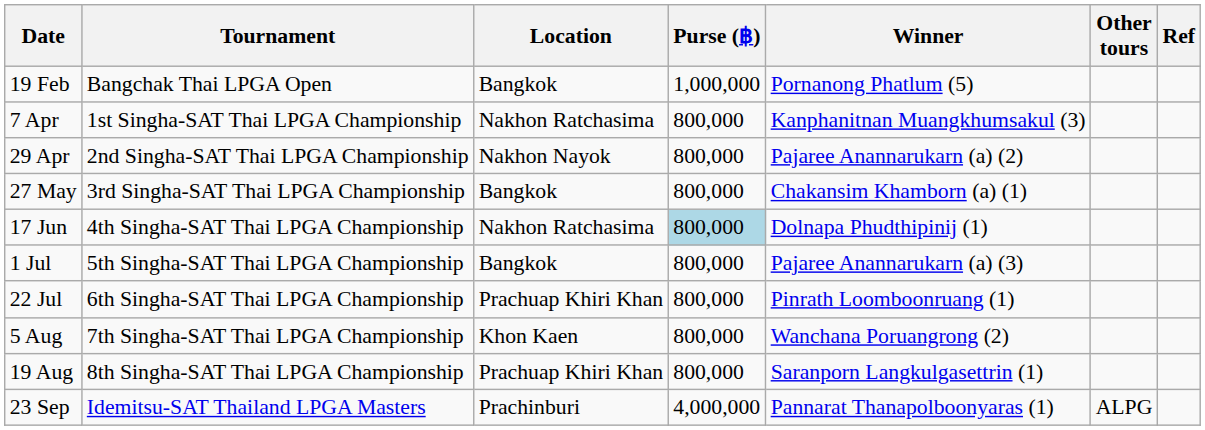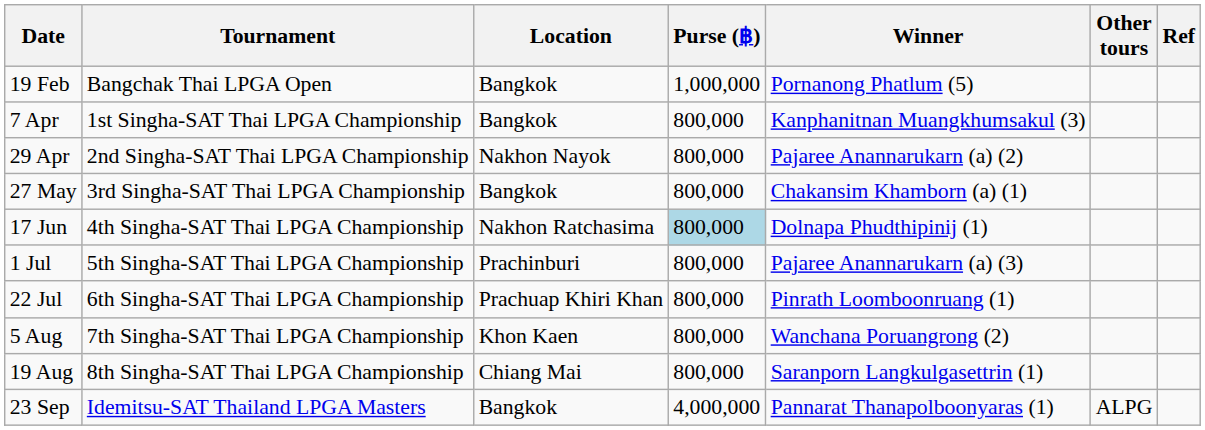7 Apr | Location: Nakhon Ratchasima -> Bangkok
1 Jul | Location: Bangkok -> Prachinburi
19 Aug | Location: Prachuap Khiri Khan -> Chiang Mai
23 Sep | Location: Prachinburi -> Bangkok
